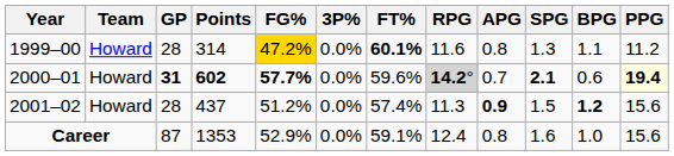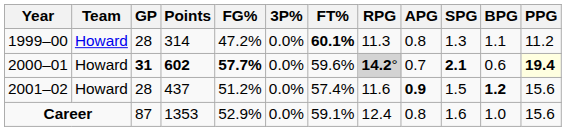1999–00 | FG%: gold background -> no background
1999–00 | RPG: 11.6 -> 11.3
2001–02 | RPG: 11.3 -> 11.6
